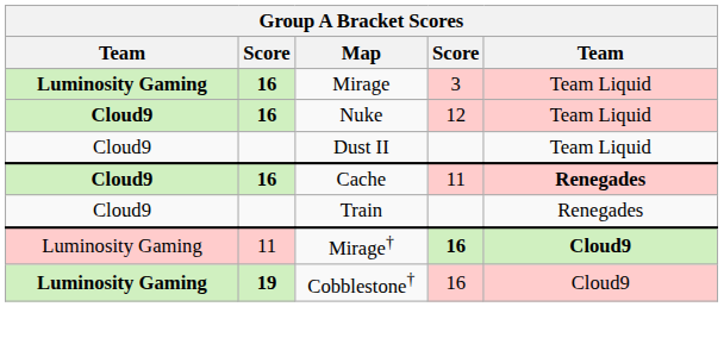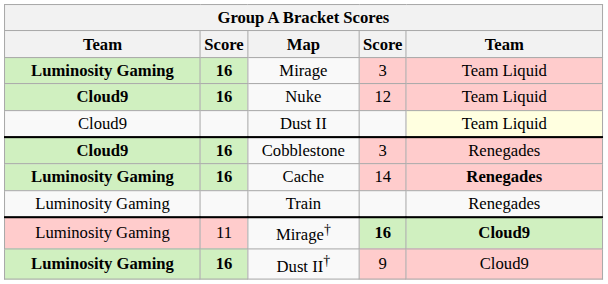Dust II | column 5: no background -> lightyellow background
+ row: Cloud9 | 16 | Cobblestone | 3 | Renegades
Cache | column 1: Cloud9 -> Luminosity Gaming
Cache | column 4: 11 -> 14
Train | column 1: Cloud9 -> Luminosity Gaming
- row: Luminosity Gaming | 19 | Cobblestone† | 16 | Cloud9
+ row: Luminosity Gaming | 16 | Dust II† | 9 | Cloud9
